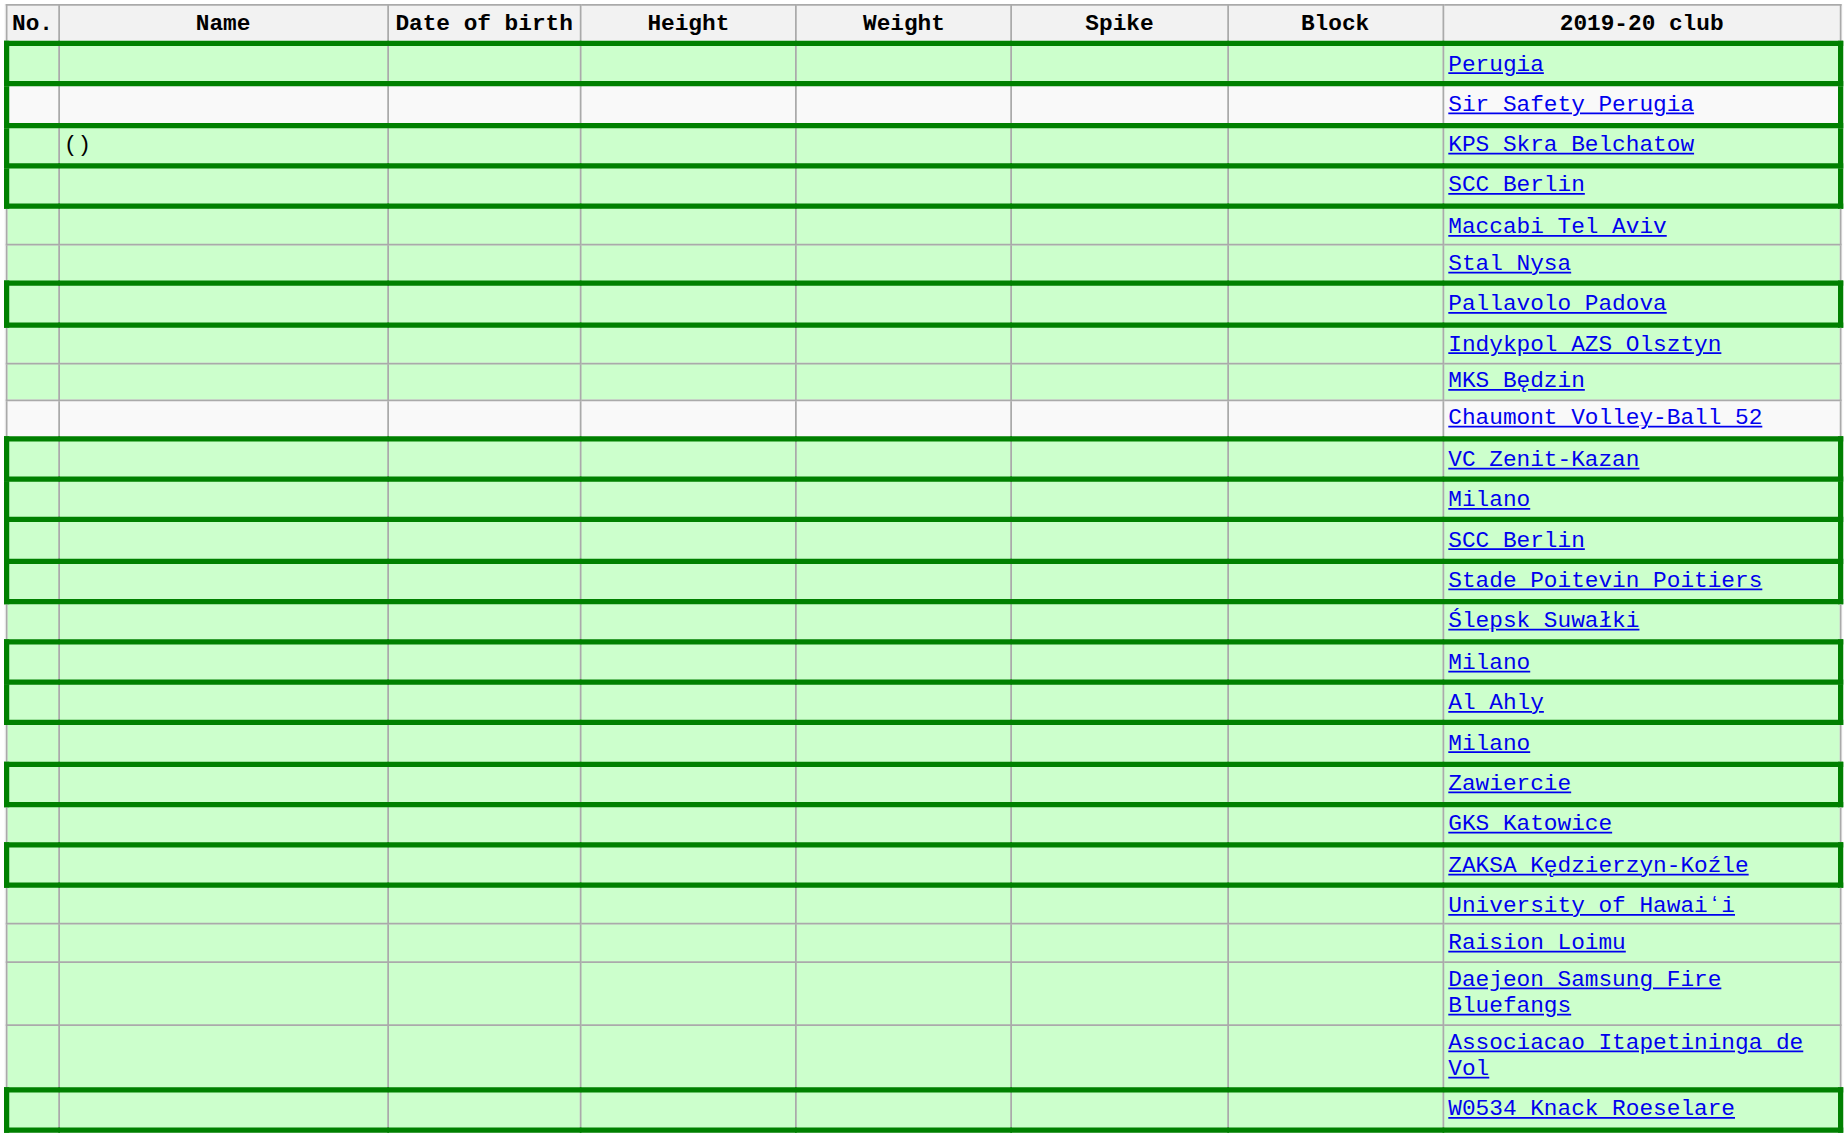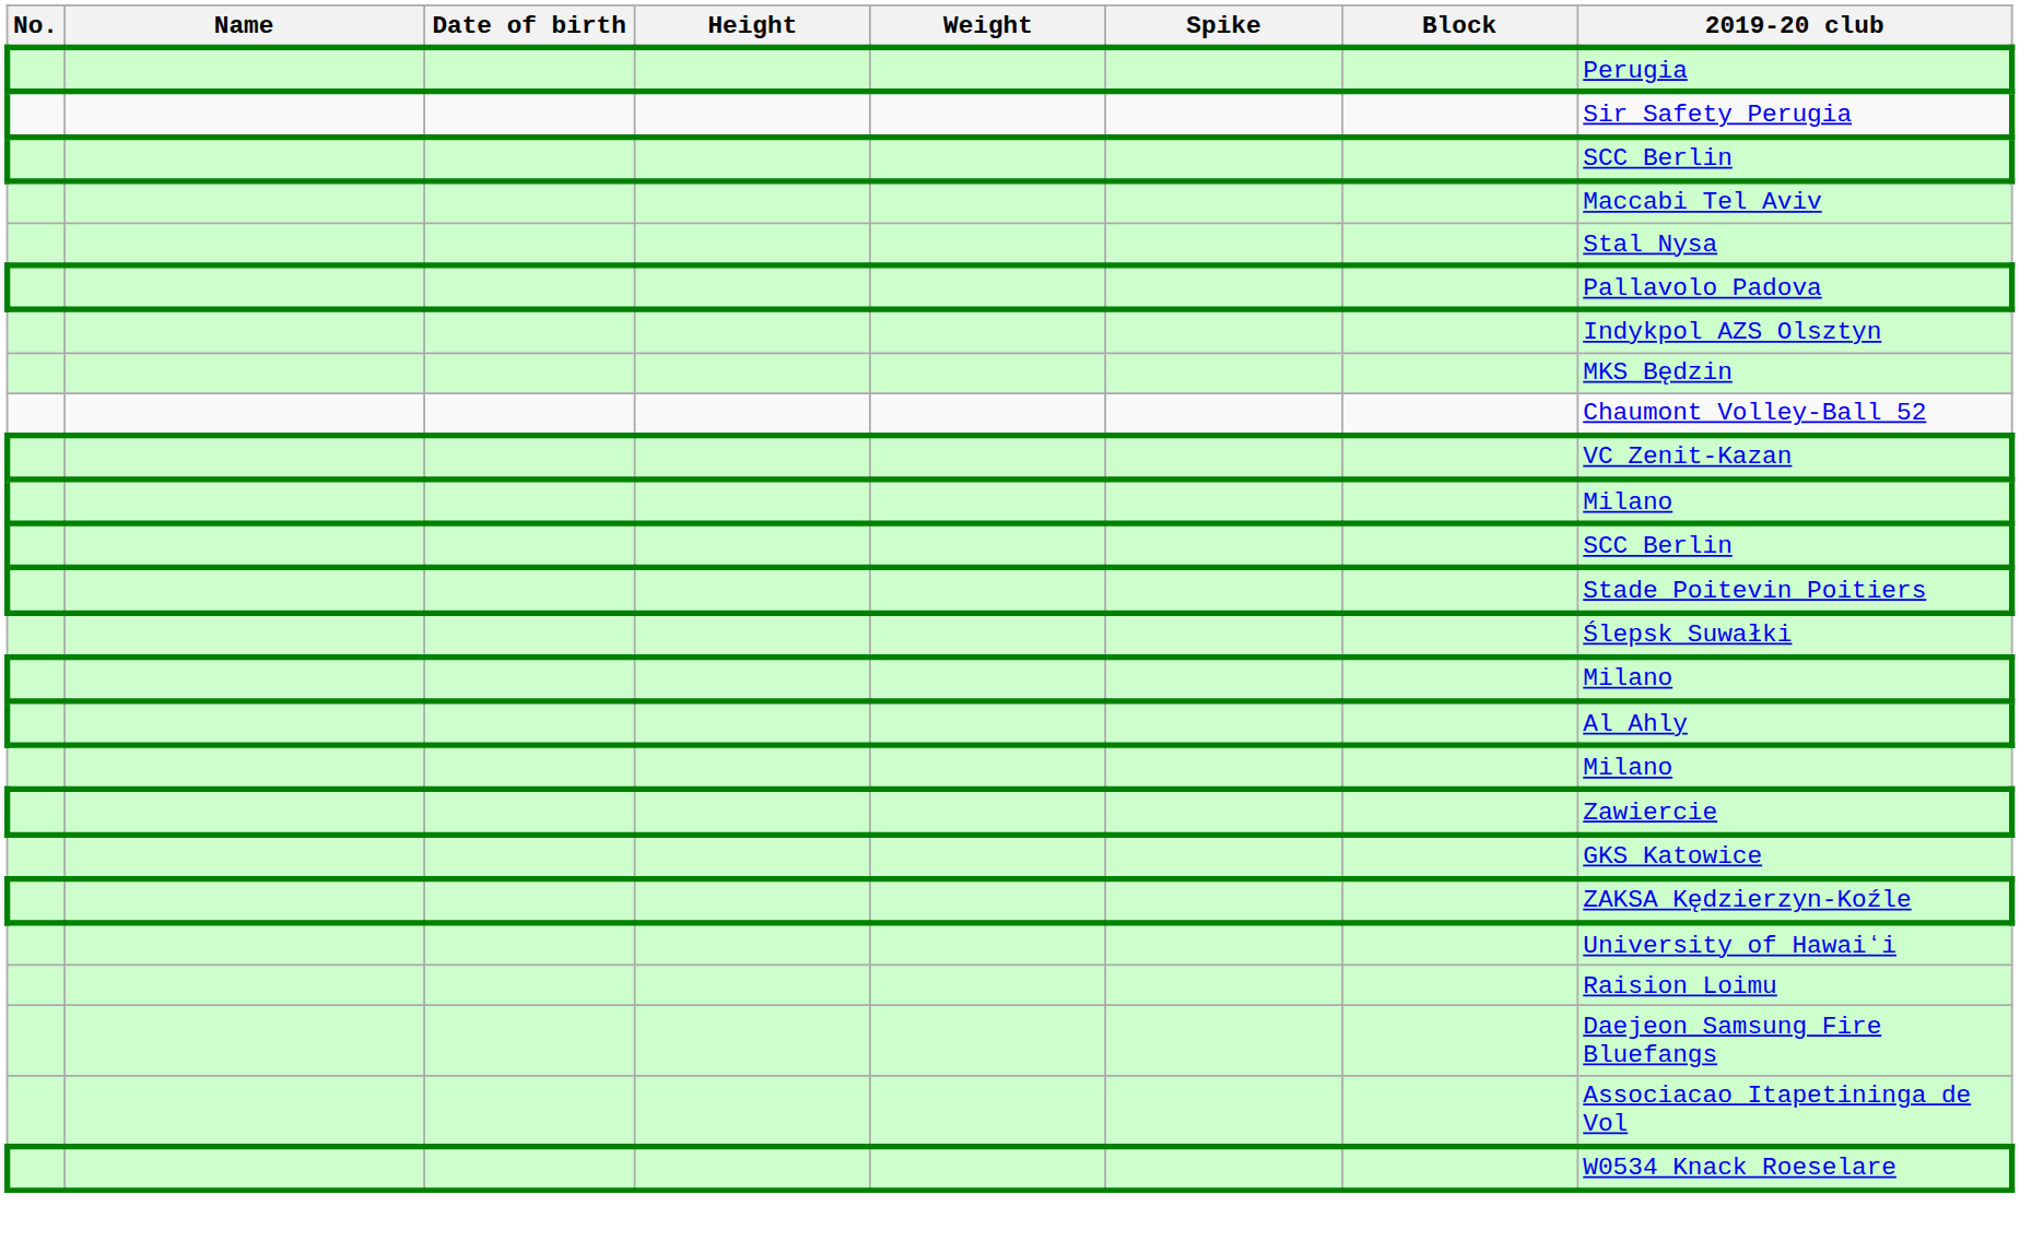- row: () | KPS Skra Belchatow
